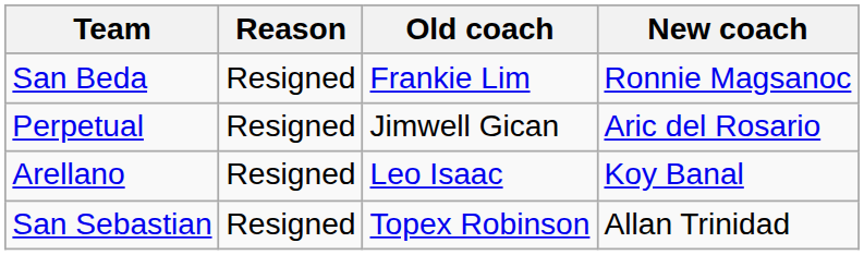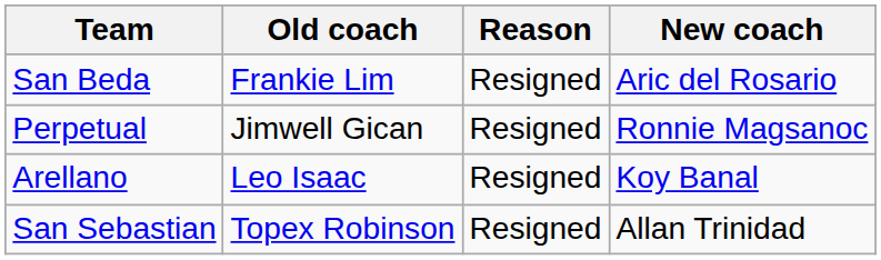columns swapped: Old coach <-> Reason
San Beda | New coach: Ronnie Magsanoc -> Aric del Rosario
Perpetual | New coach: Aric del Rosario -> Ronnie Magsanoc
